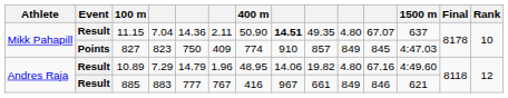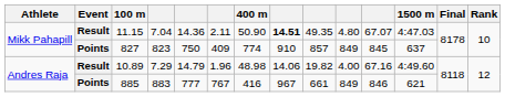11.15 | 1500 m: 637 -> 4:47.03
827 | 1500 m: 4:47.03 -> 637
10.89 | 400 m: 48.95 -> 48.98
10.89 | column 10: 4.80 -> 4.00
885 | Event: Result -> Points
